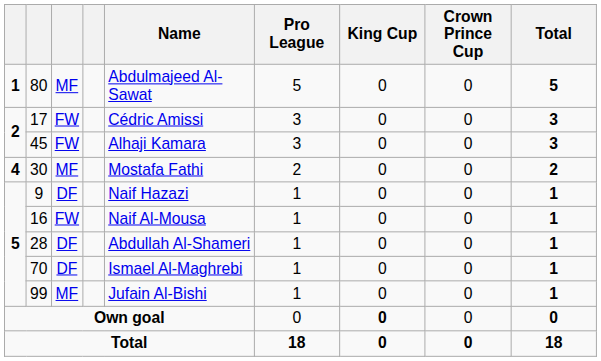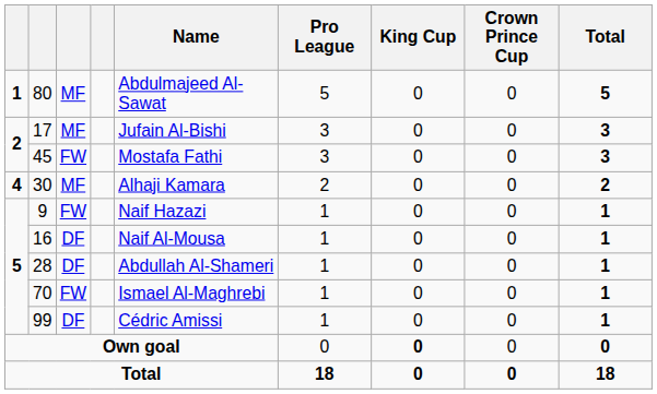17 | column 3: FW -> MF
17 | Name: Cédric Amissi -> Jufain Al-Bishi
45 | Name: Alhaji Kamara -> Mostafa Fathi
30 | Name: Mostafa Fathi -> Alhaji Kamara
9 | column 3: DF -> FW
16 | column 3: FW -> DF
70 | column 3: DF -> FW
99 | column 3: MF -> DF
99 | Name: Jufain Al-Bishi -> Cédric Amissi
